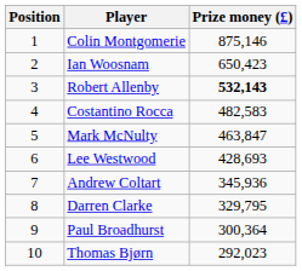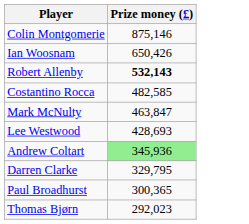- column: Position | 1 | 2 | 3 | 4 | 5 | 6 | 7 | 8 | 9 | 10
Ian Woosnam | Prize money (£): 650,423 -> 650,426
Costantino Rocca | Prize money (£): 482,583 -> 482,585
Andrew Coltart | Prize money (£): no background -> lightgreen background
Paul Broadhurst | Prize money (£): 300,364 -> 300,365
